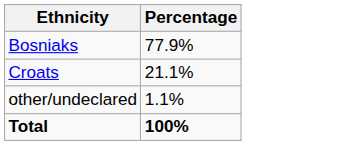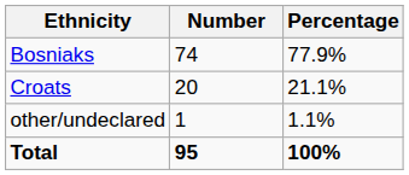+ column: Number | 74 | 20 | 1 | 95
